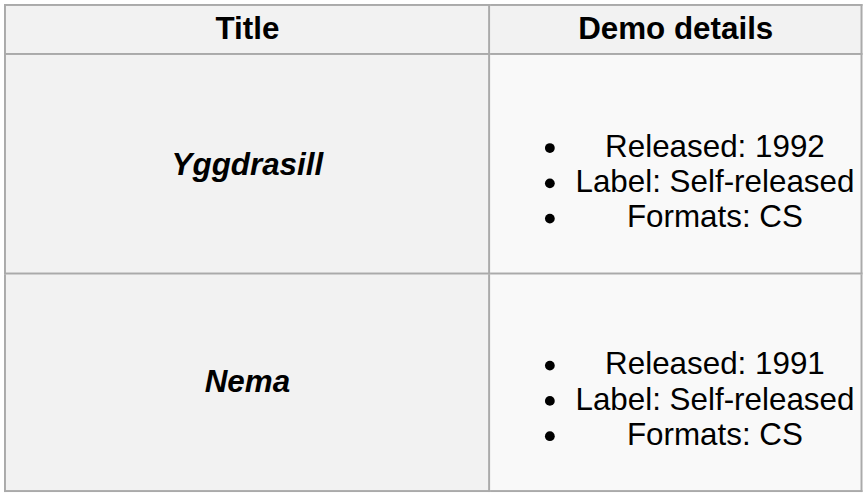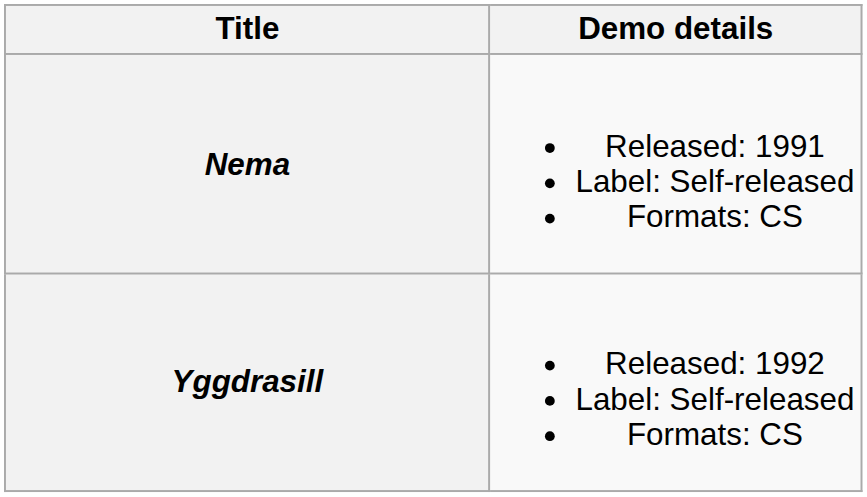rows swapped: Nema <-> Yggdrasill
